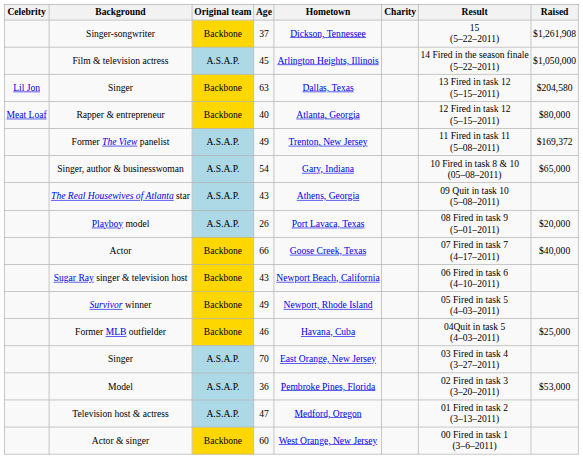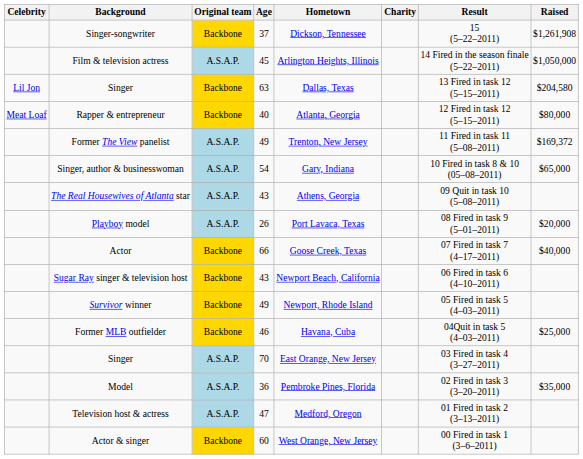Model | Raised: $53,000 -> $35,000
